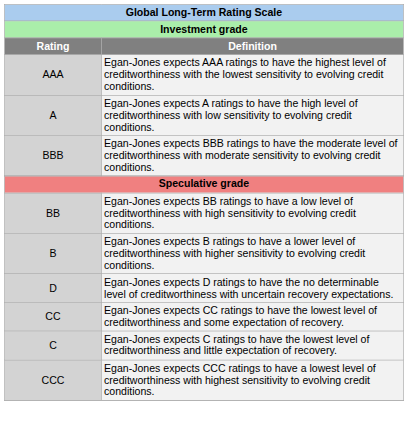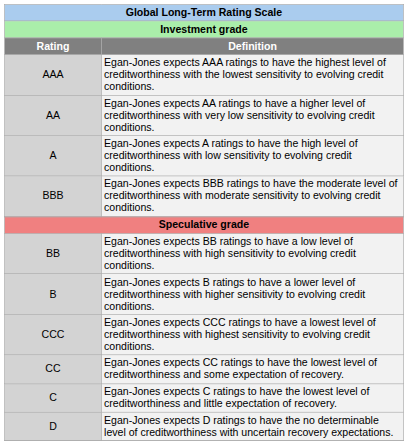+ row: AA | Egan-Jones expects AA ratings to have a higher level of creditworthiness with very low sensitivity to evolving credit conditions.
rows swapped: CCC <-> D
